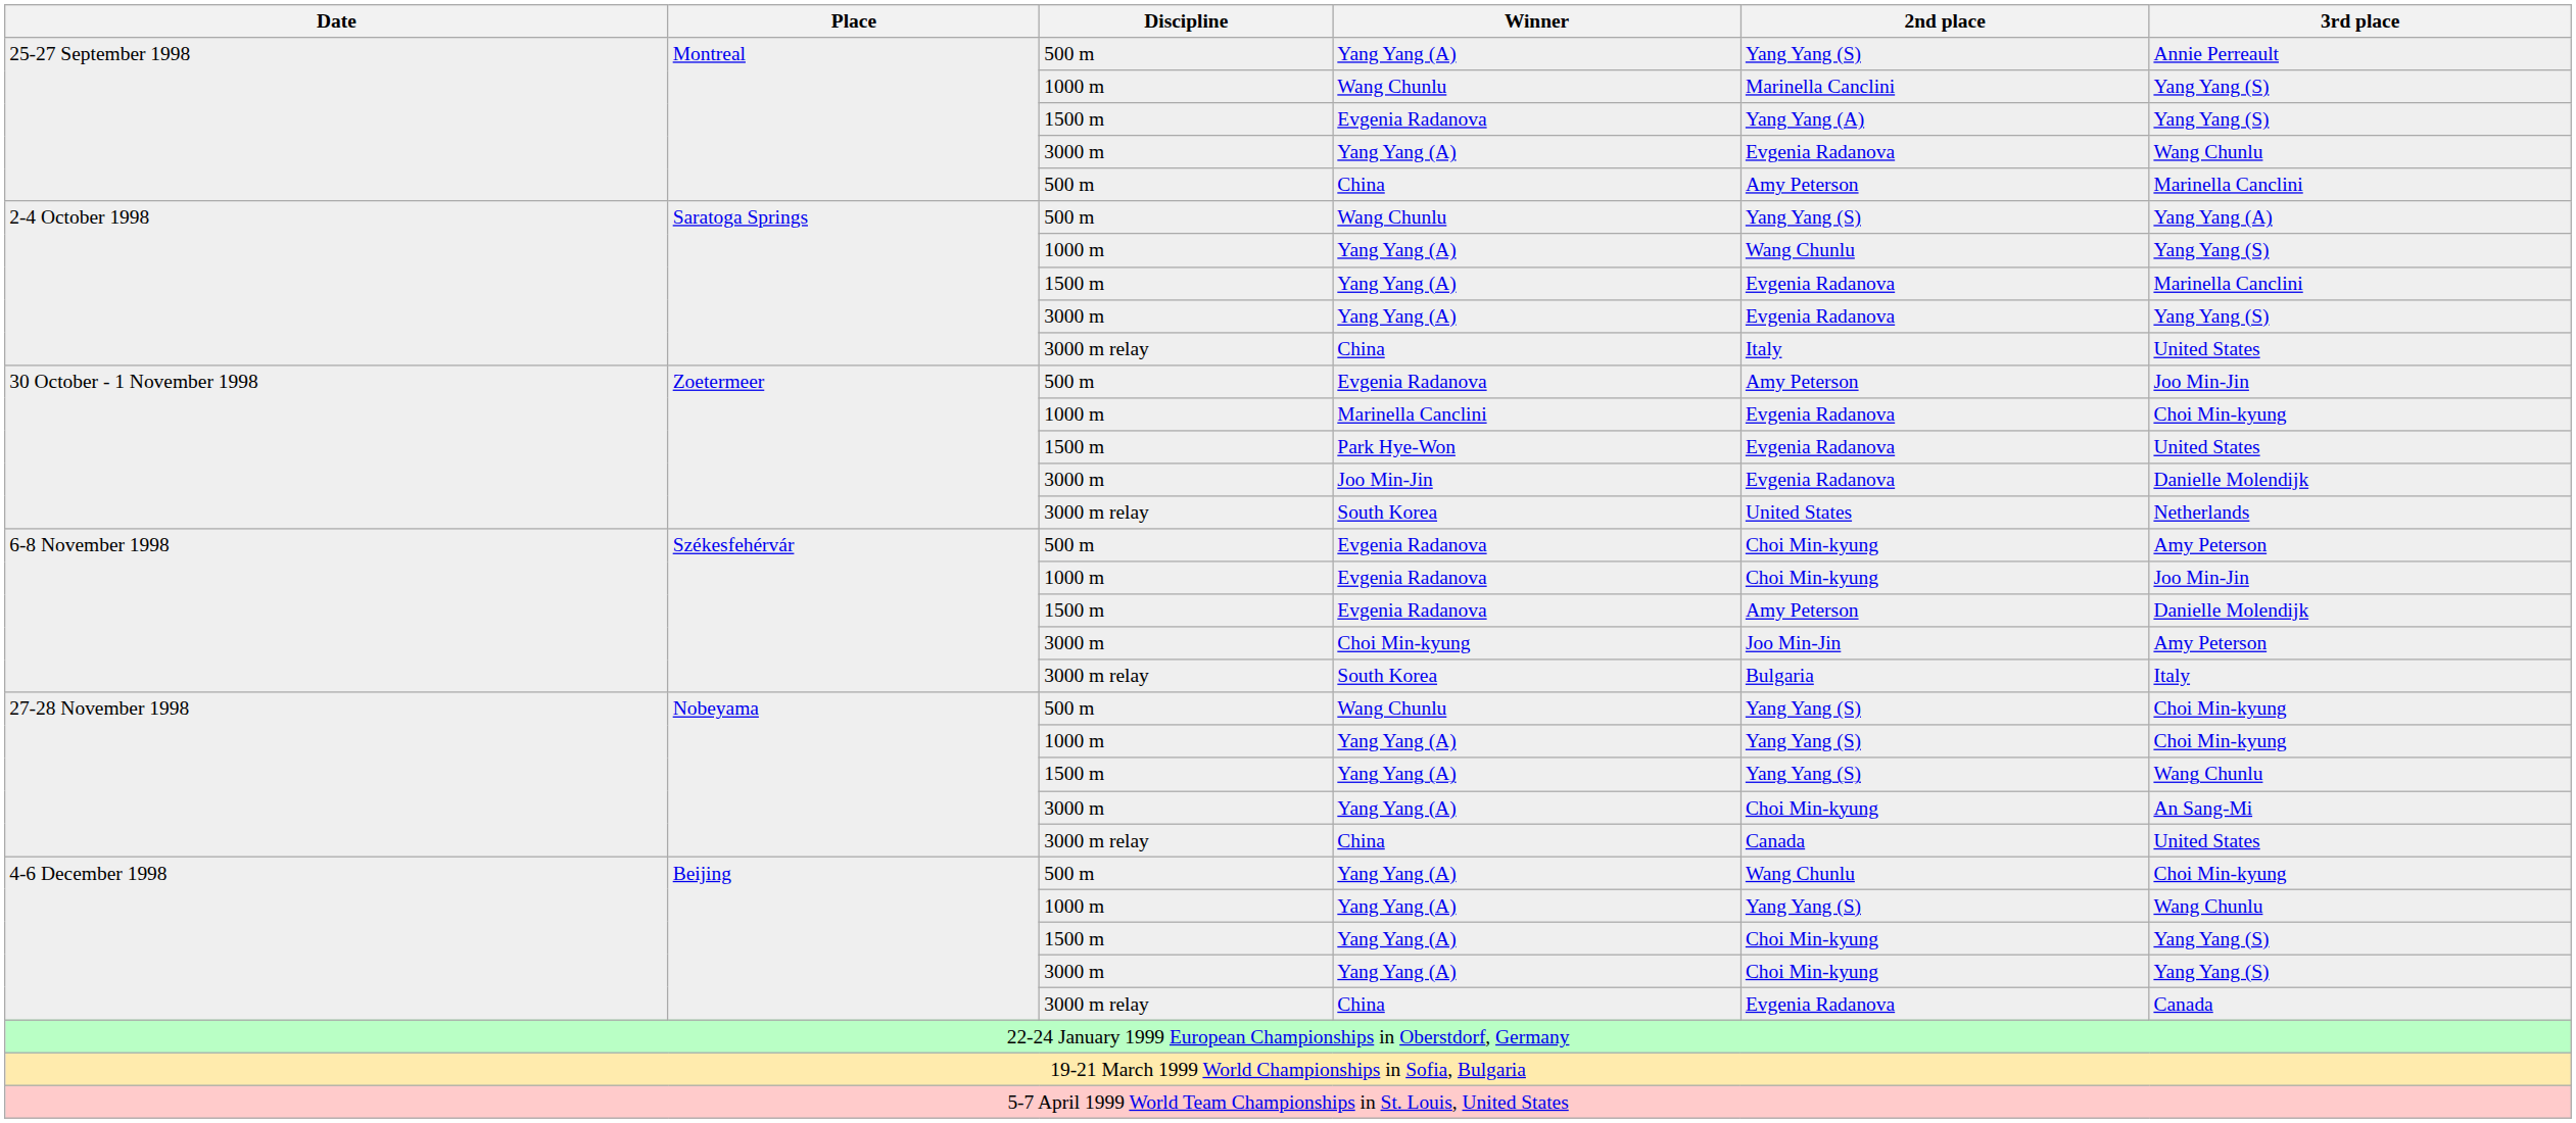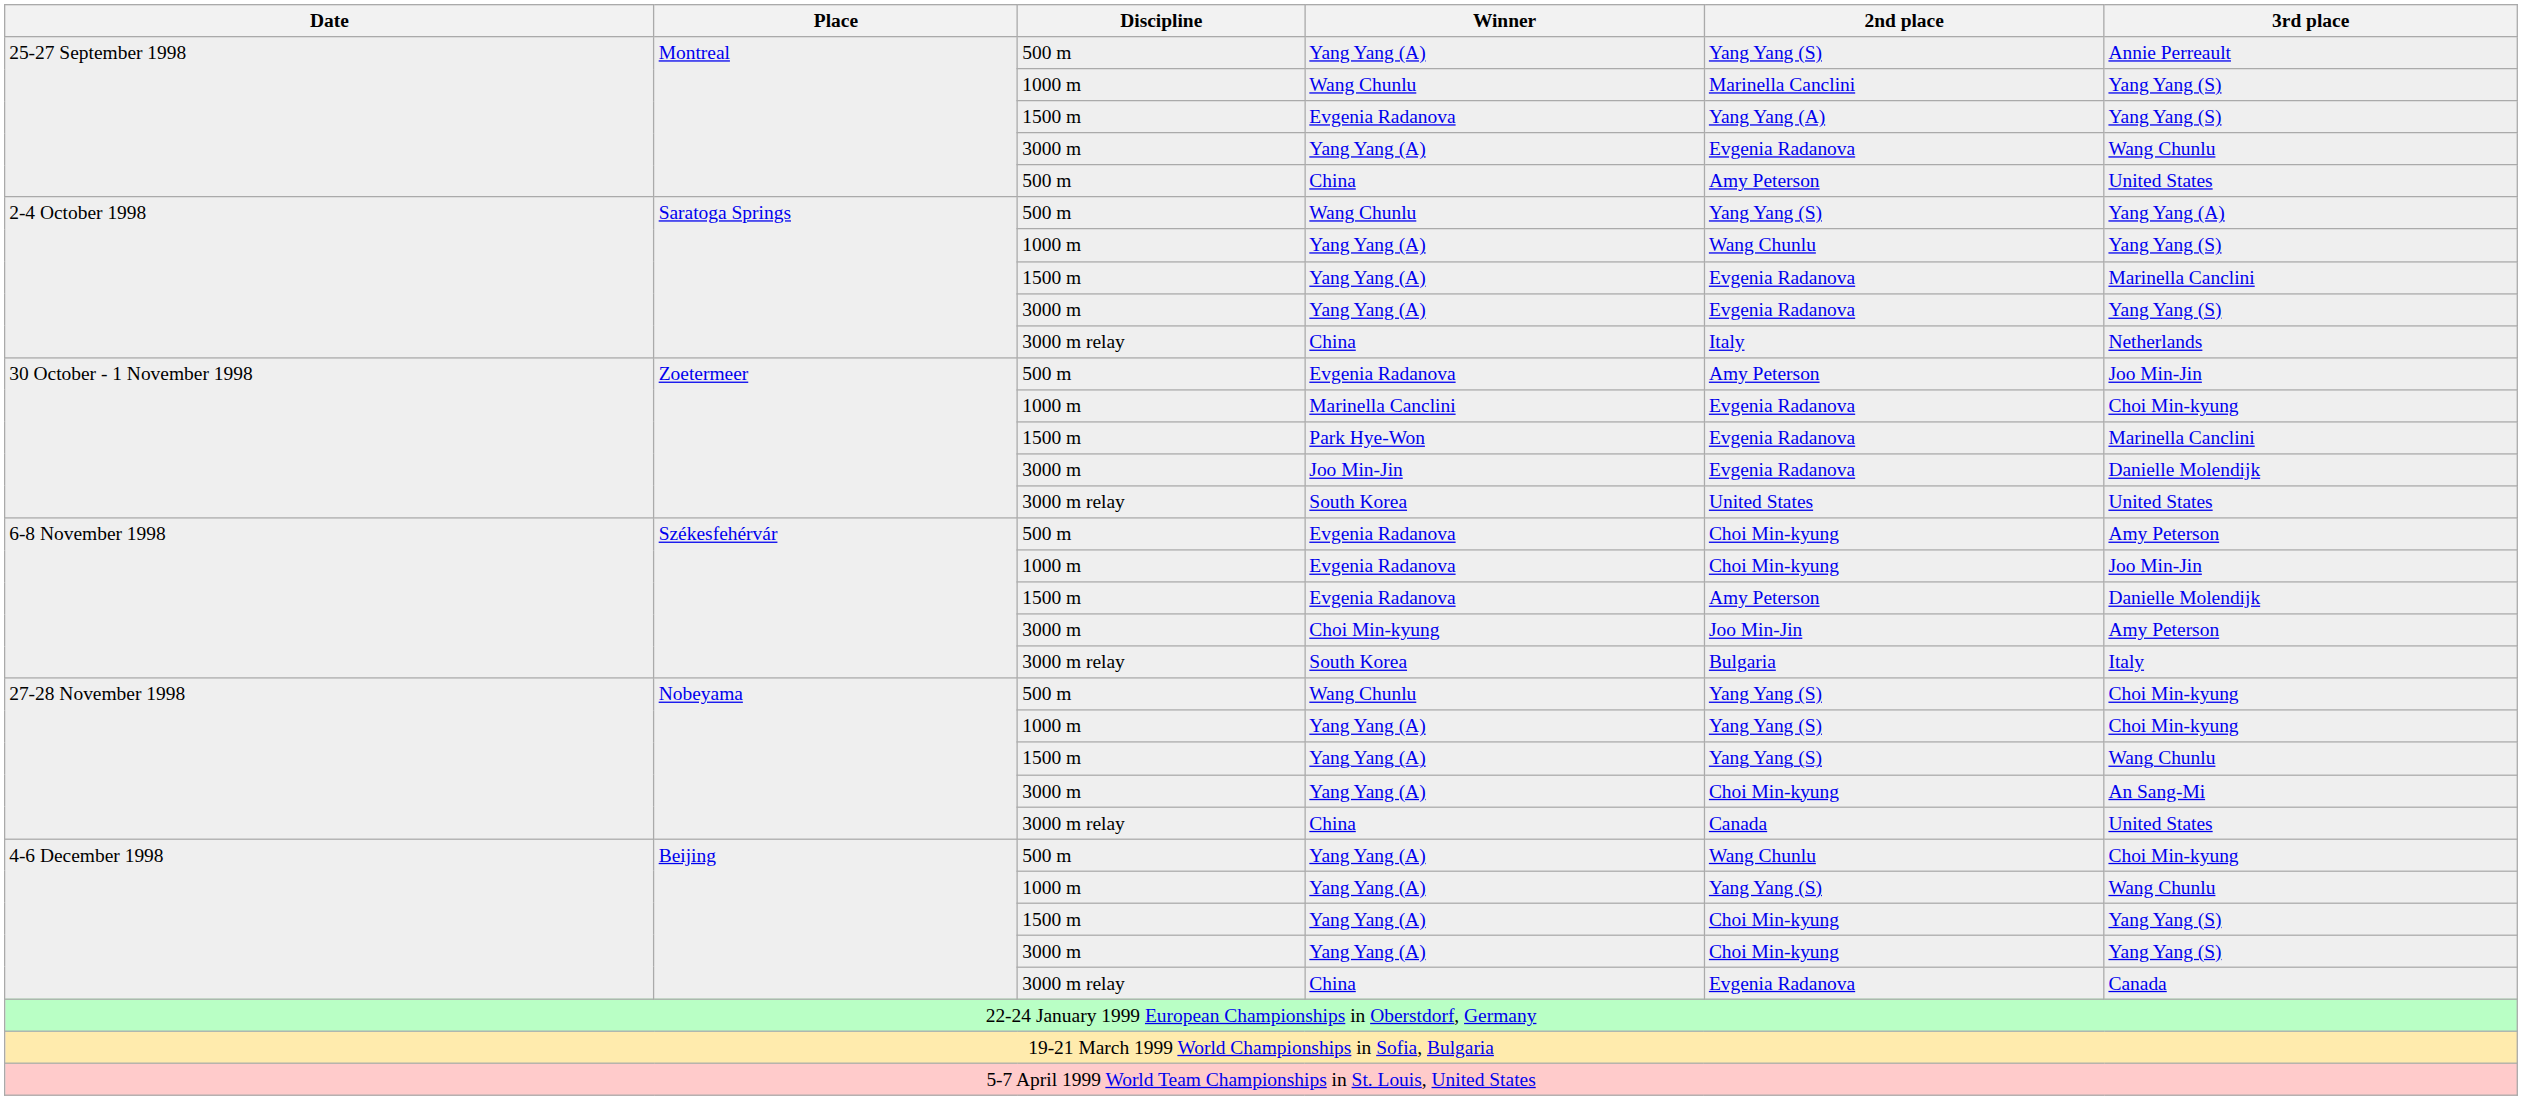25-27 September 1998 / China | 3rd place: Marinella Canclini -> United States
2-4 October 1998 / China | 3rd place: United States -> Netherlands
Park Hye-Won | 3rd place: United States -> Marinella Canclini
30 October - 1 November 1998 / South Korea | 3rd place: Netherlands -> United States
